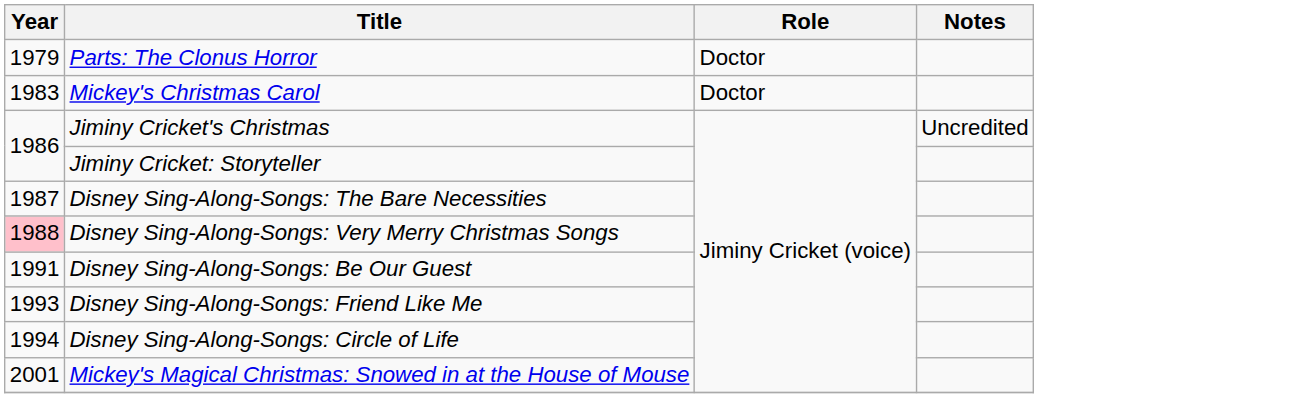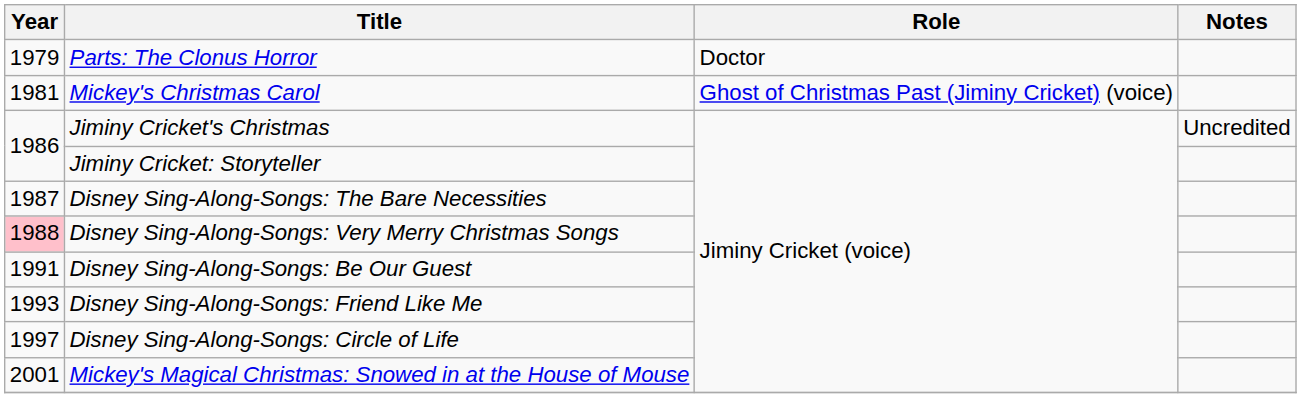Mickey's Christmas Carol | Year: 1983 -> 1981
Mickey's Christmas Carol | Role: Doctor -> Ghost of Christmas Past (Jiminy Cricket) (voice)
Disney Sing-Along-Songs: Circle of Life | Year: 1994 -> 1997
